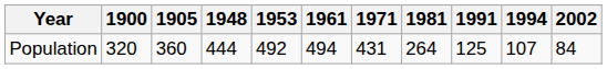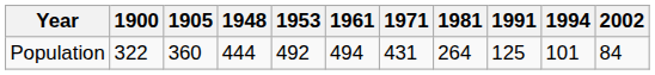Population | 1900: 320 -> 322
Population | 1994: 107 -> 101
